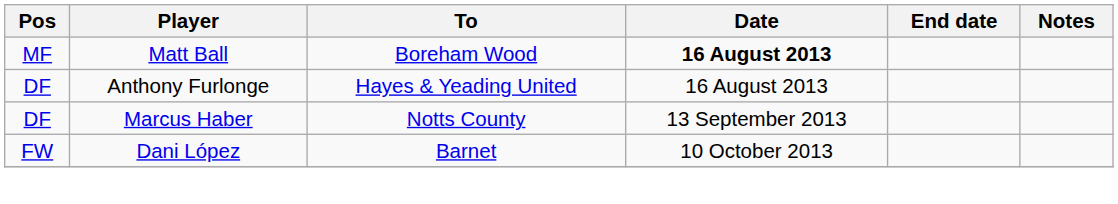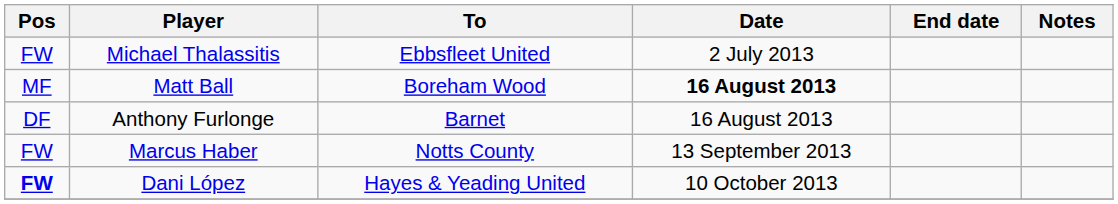+ row: FW | Michael Thalassitis | Ebbsfleet United | 2 July 2013
Anthony Furlonge | To: Hayes & Yeading United -> Barnet
Marcus Haber | Pos: DF -> FW
Dani López | Pos: normal -> bold
Dani López | To: Barnet -> Hayes & Yeading United
